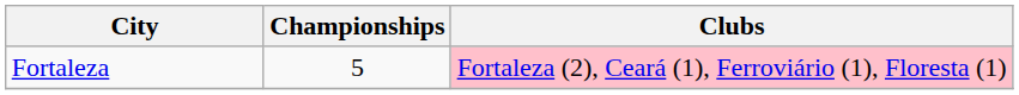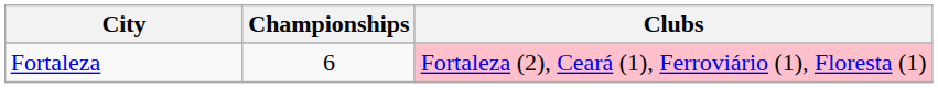Fortaleza | Championships: 5 -> 6
